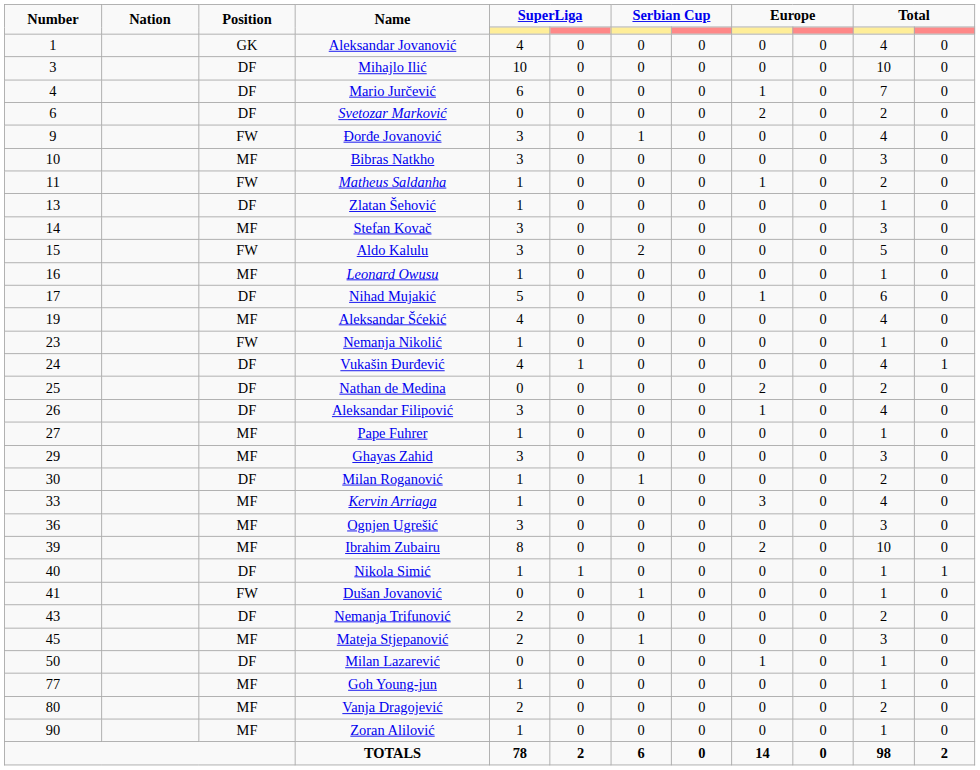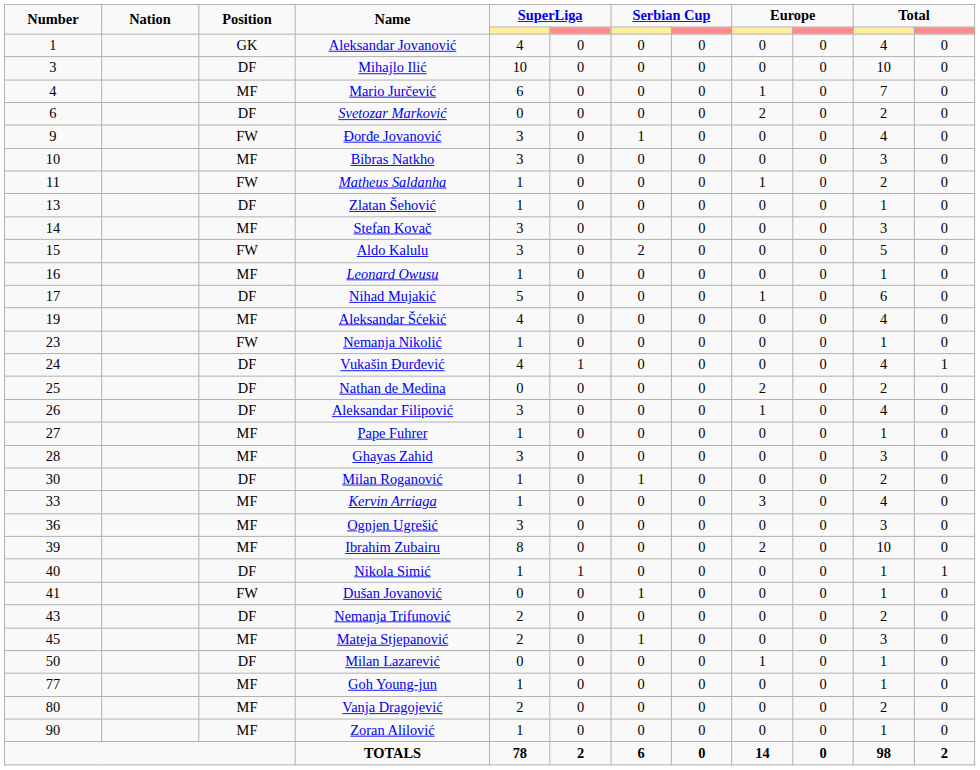Mario Jurčević | Position: DF -> MF
Ghayas Zahid | Number: 29 -> 28
